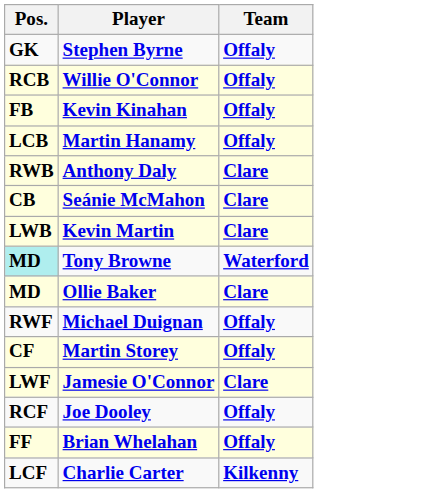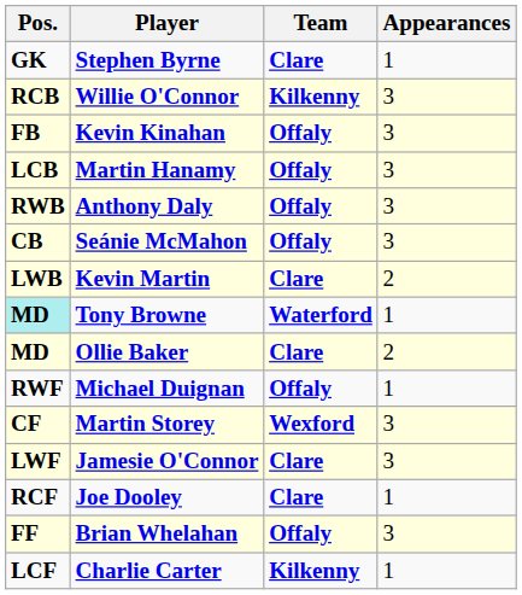+ column: Appearances | 1 | 3 | 3 | 3 | 3 | 3 | 2 | 1 | 2 | 1 | 3 | 3 | 1 | 3 | 1
Stephen Byrne | Team: Offaly -> Clare
Willie O'Connor | Team: Offaly -> Kilkenny
Anthony Daly | Team: Clare -> Offaly
Seánie McMahon | Team: Clare -> Offaly
Martin Storey | Team: Offaly -> Wexford
Joe Dooley | Team: Offaly -> Clare
